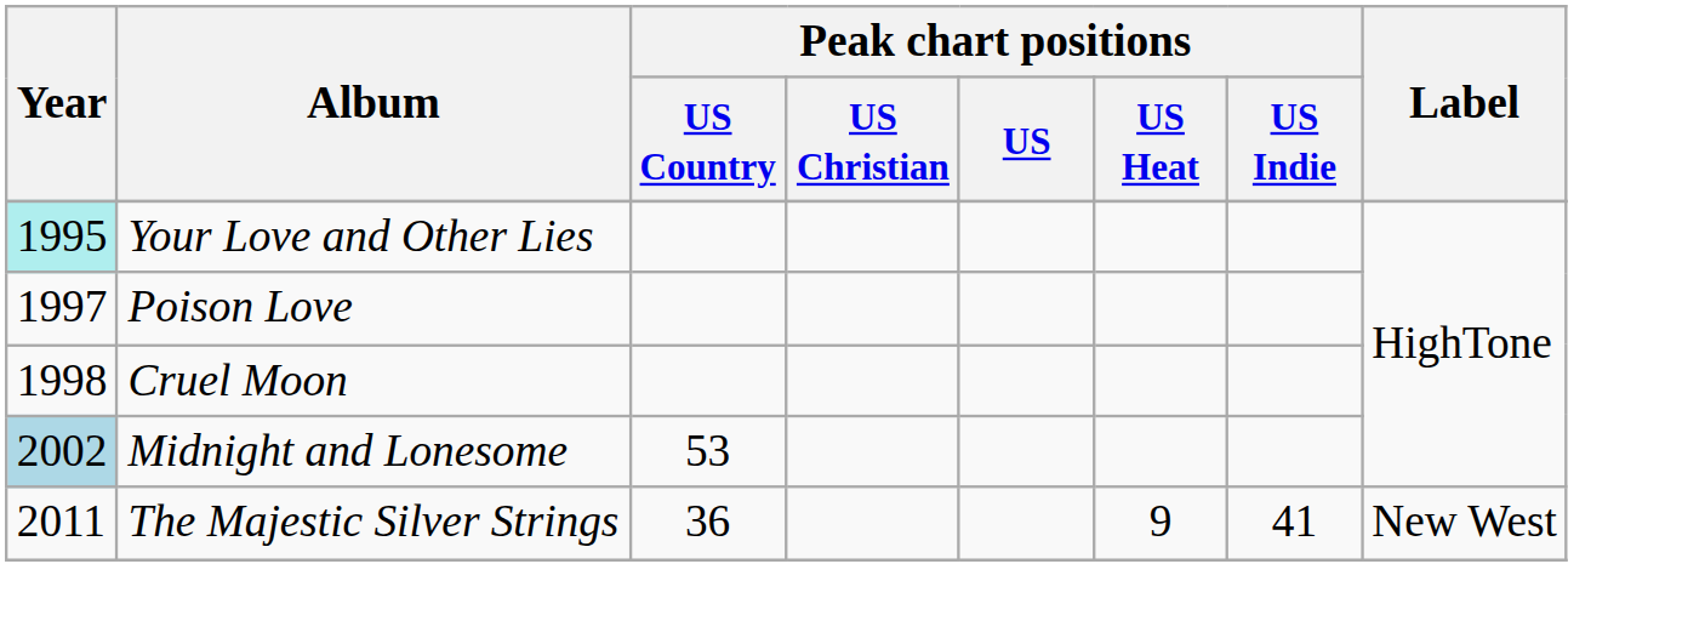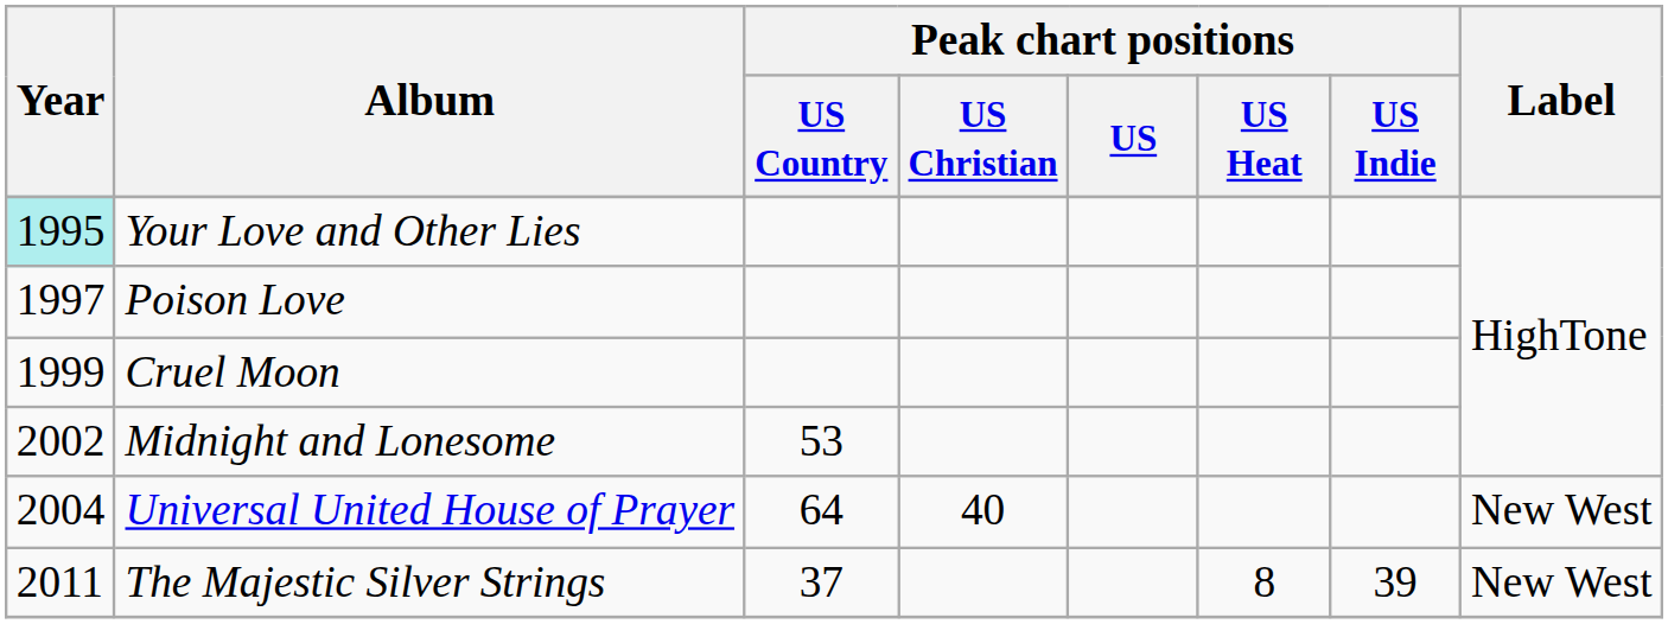Cruel Moon | Year: 1998 -> 1999
Midnight and Lonesome | Year: lightblue background -> no background
+ row: 2004 | Universal United House of Prayer | 64 | 40 | New West
The Majestic Silver Strings | Peak chart positions / US Country: 36 -> 37
The Majestic Silver Strings | Peak chart positions / US Heat: 9 -> 8
The Majestic Silver Strings | Peak chart positions / US Indie: 41 -> 39
